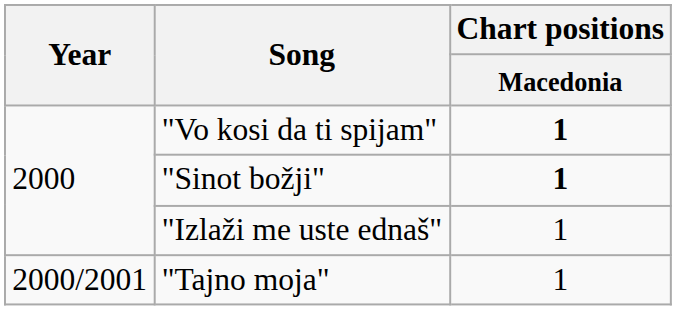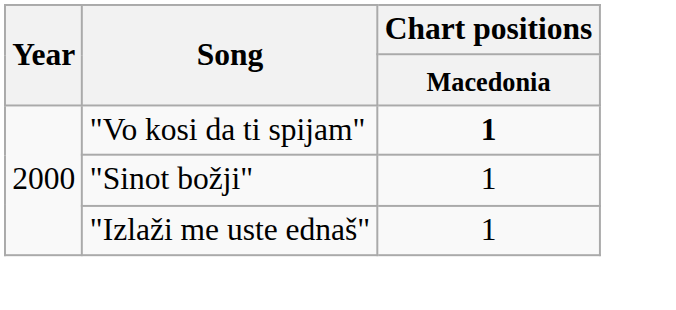"Sinot božji" | Chart positions / Macedonia: bold -> normal
- row: 2000/2001 | "Tajno moja" | 1
